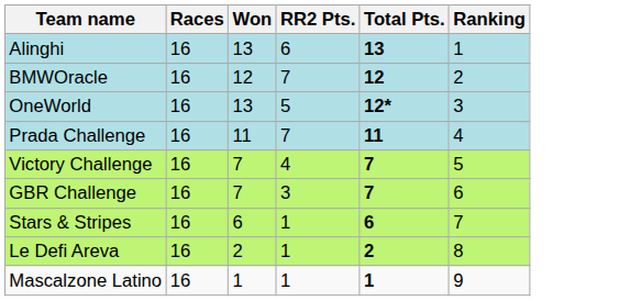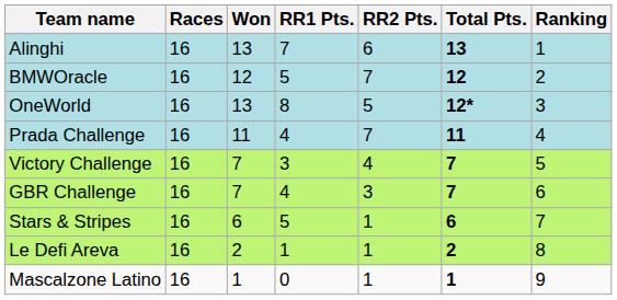+ column: RR1 Pts. | 7 | 5 | 8 | 4 | 3 | 4 | 5 | 1 | 0
